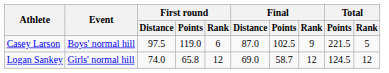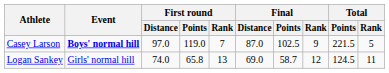Casey Larson | Event: normal -> bold
Casey Larson | First round / Distance: 97.5 -> 97.0
Casey Larson | First round / Rank: 6 -> 7
Logan Sankey | First round / Rank: 12 -> 13
Logan Sankey | Total / Rank: 12 -> 11
